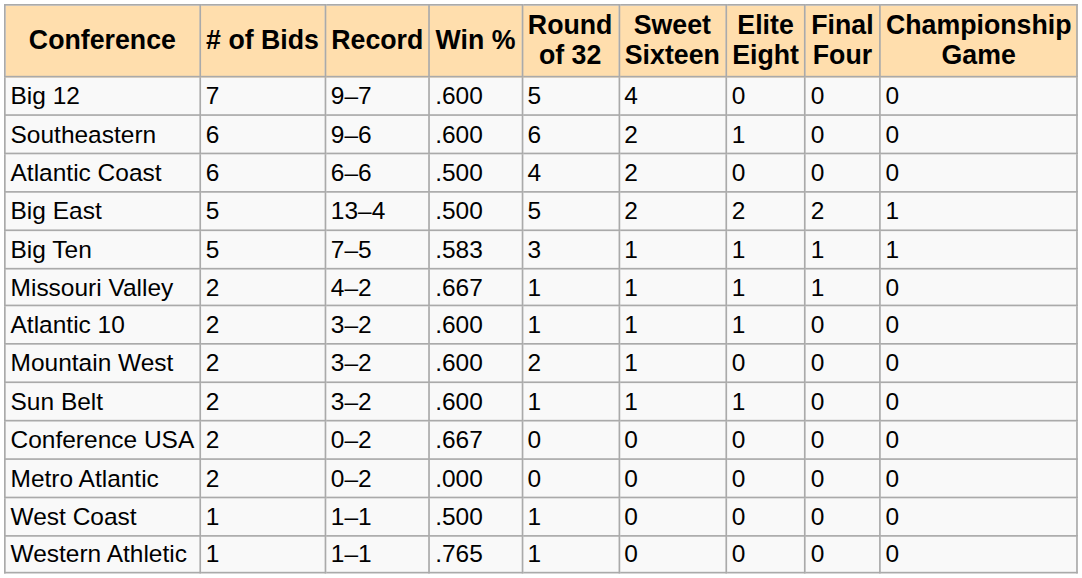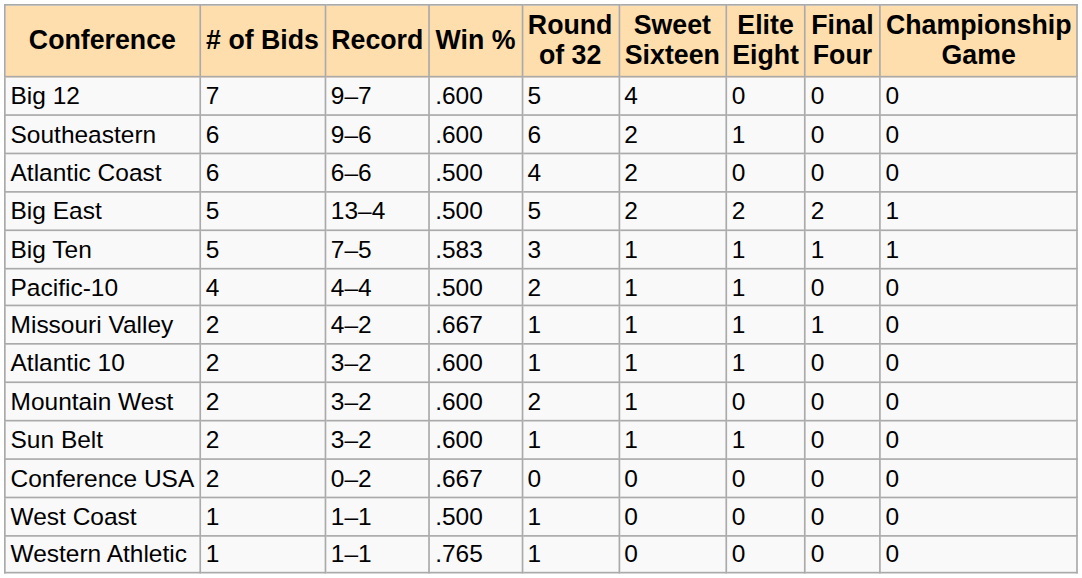+ row: Pacific-10 | 4 | 4–4 | .500 | 2 | 1 | 1 | 0 | 0
- row: Metro Atlantic | 2 | 0–2 | .000 | 0 | 0 | 0 | 0 | 0
